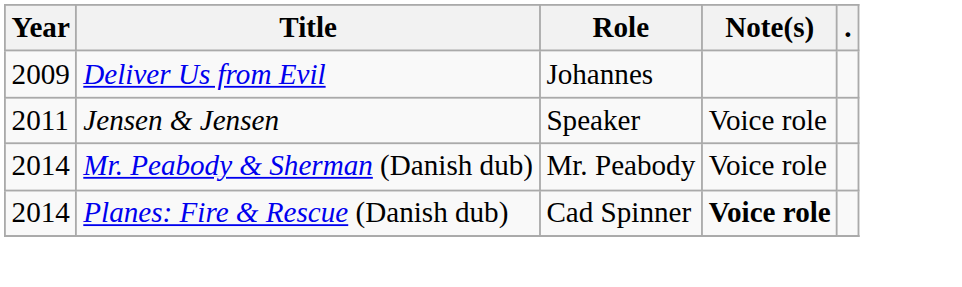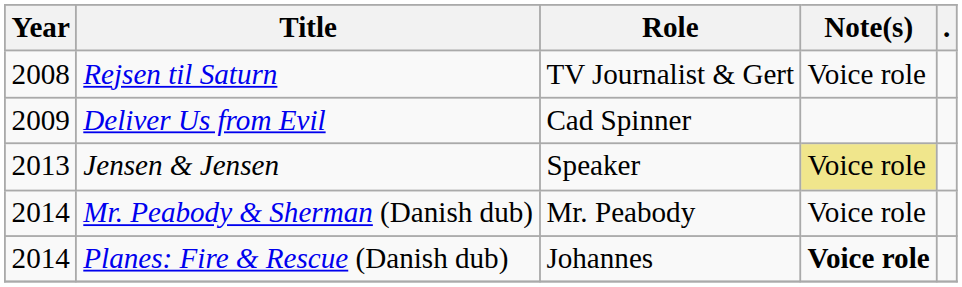+ row: 2008 | Rejsen til Saturn | TV Journalist & Gert | Voice role
Deliver Us from Evil | Role: Johannes -> Cad Spinner
Jensen & Jensen | Year: 2011 -> 2013
Jensen & Jensen | Note(s): no background -> khaki background
Planes: Fire & Rescue (Danish dub) | Role: Cad Spinner -> Johannes
